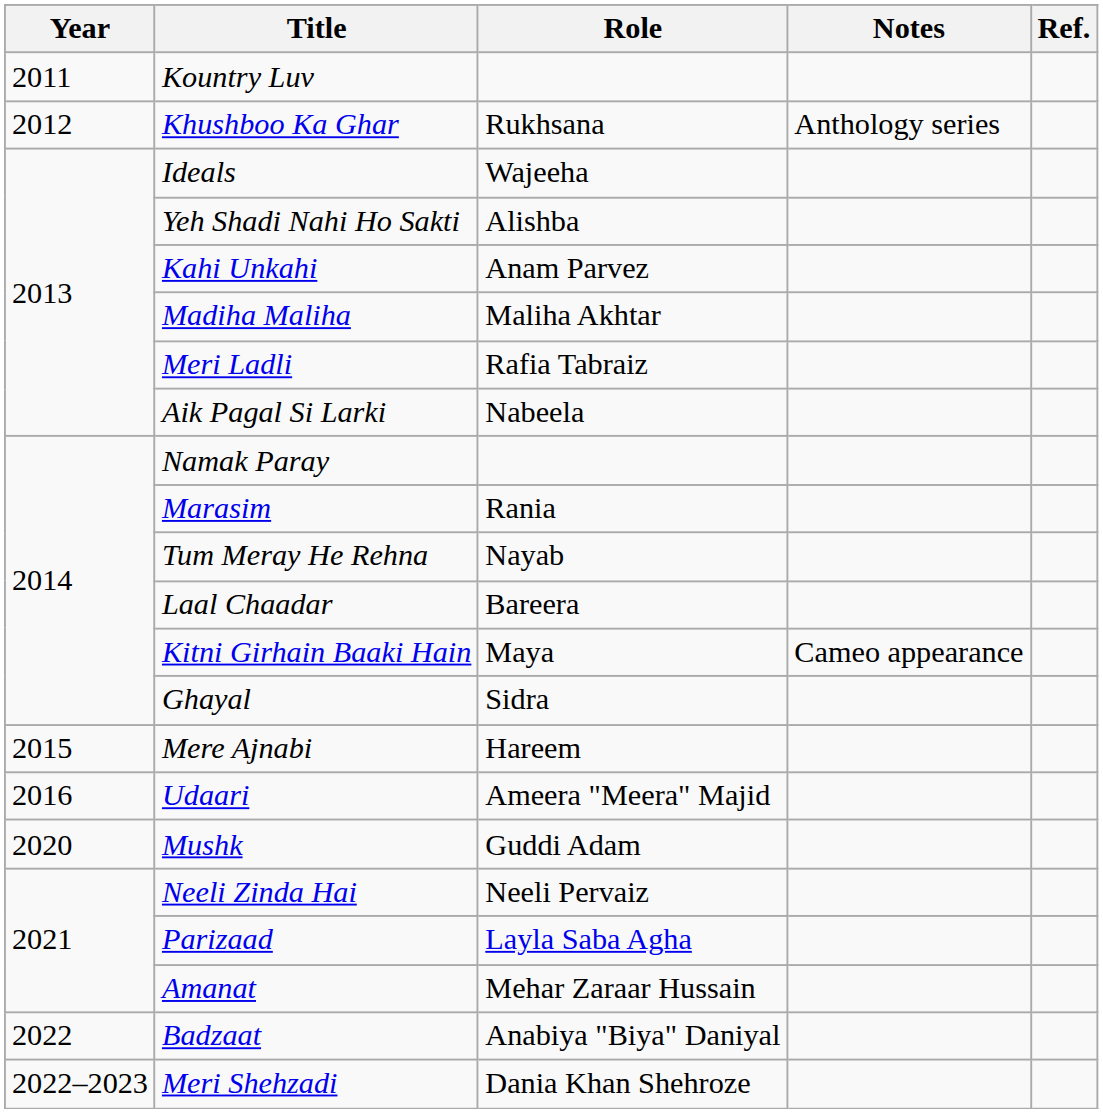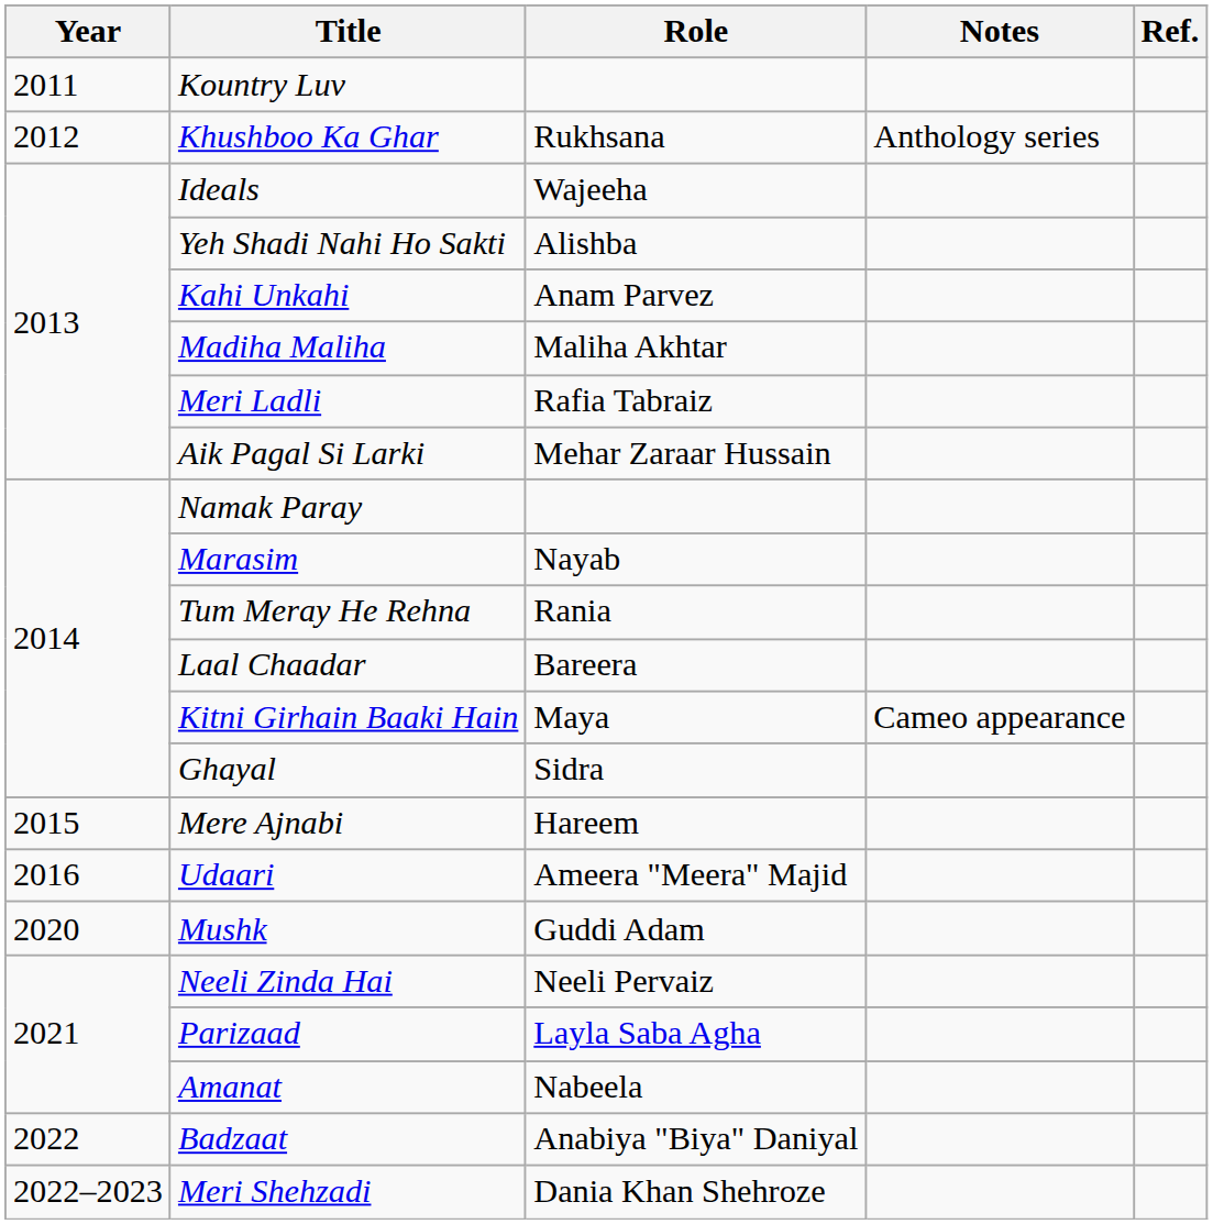Aik Pagal Si Larki | Role: Nabeela -> Mehar Zaraar Hussain
Marasim | Role: Rania -> Nayab
Tum Meray He Rehna | Role: Nayab -> Rania
Amanat | Role: Mehar Zaraar Hussain -> Nabeela
